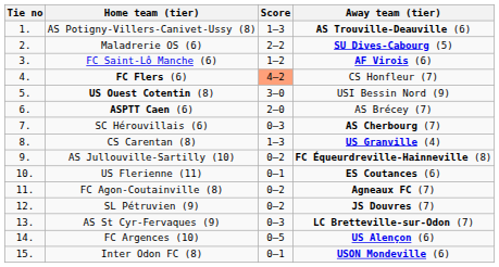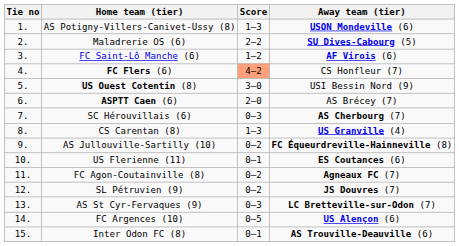AS Potigny-Villers-Canivet-Ussy (8) | Away team (tier): AS Trouville-Deauville (6) -> USON Mondeville (6)
Inter Odon FC (8) | Away team (tier): USON Mondeville (6) -> AS Trouville-Deauville (6)
